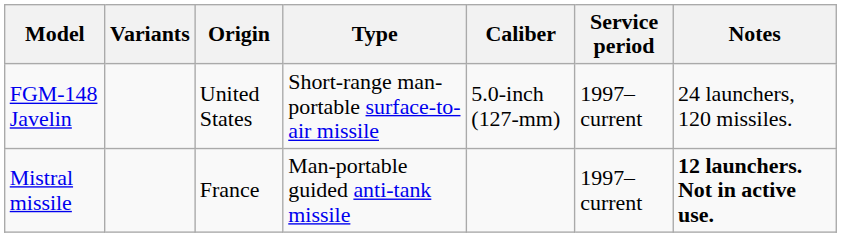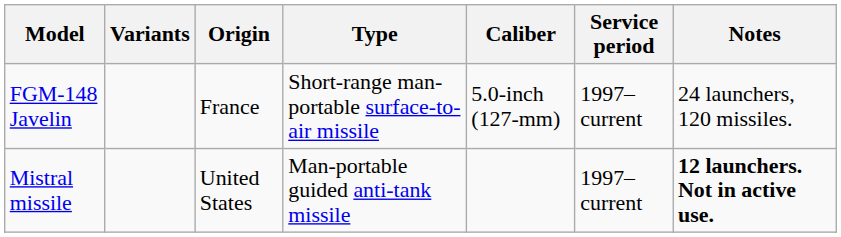FGM-148 Javelin | Origin: United States -> France
Mistral missile | Origin: France -> United States
